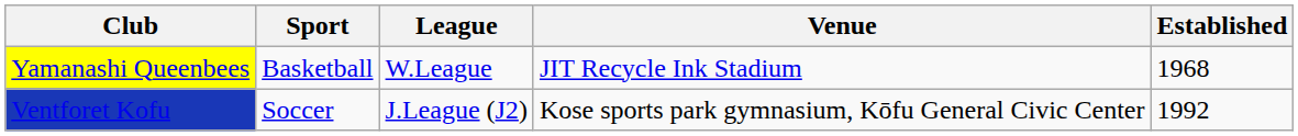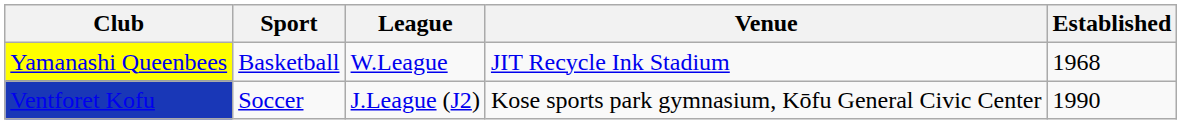Ventforet Kofu | Established: 1992 -> 1990
